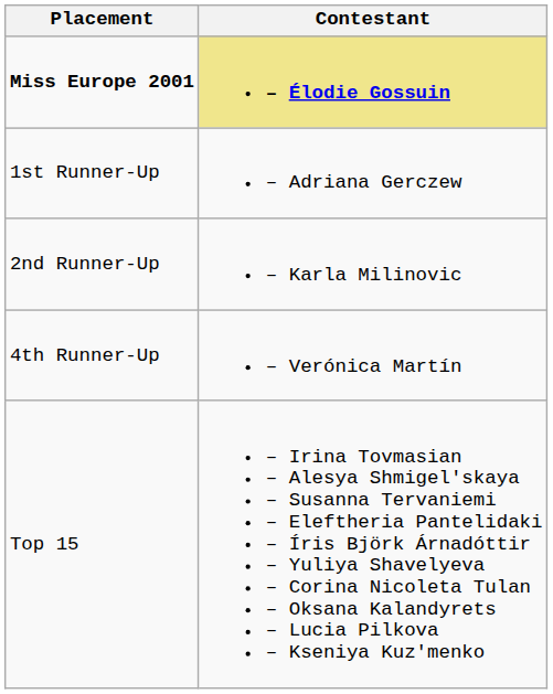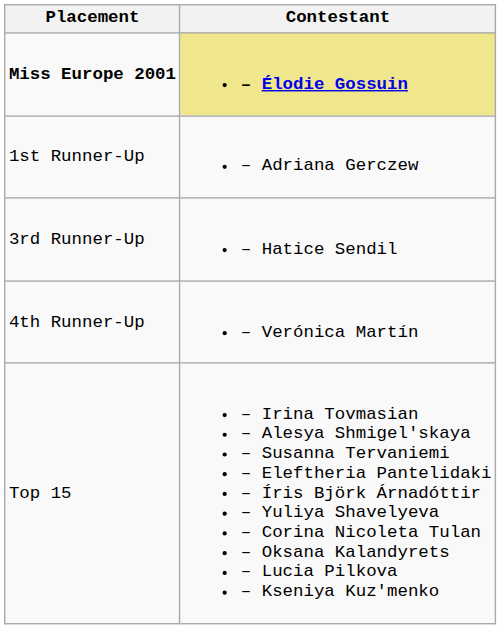- row: 2nd Runner-Up | – Karla Milinovic
+ row: 3rd Runner-Up | – Hatice Sendil
